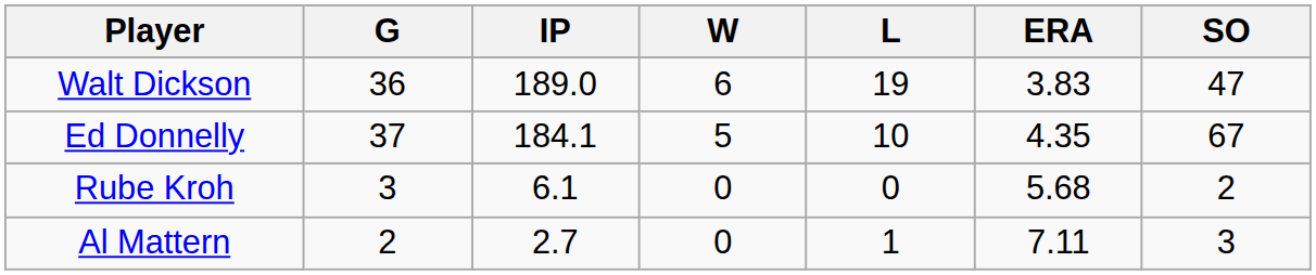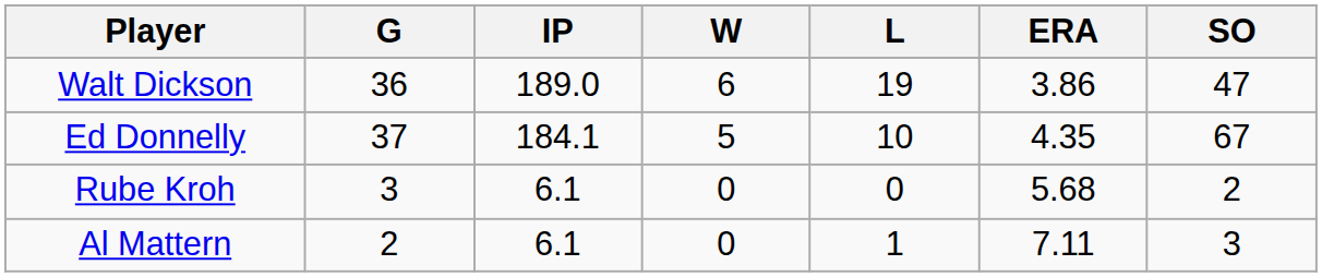Walt Dickson | ERA: 3.83 -> 3.86
Al Mattern | IP: 2.7 -> 6.1
